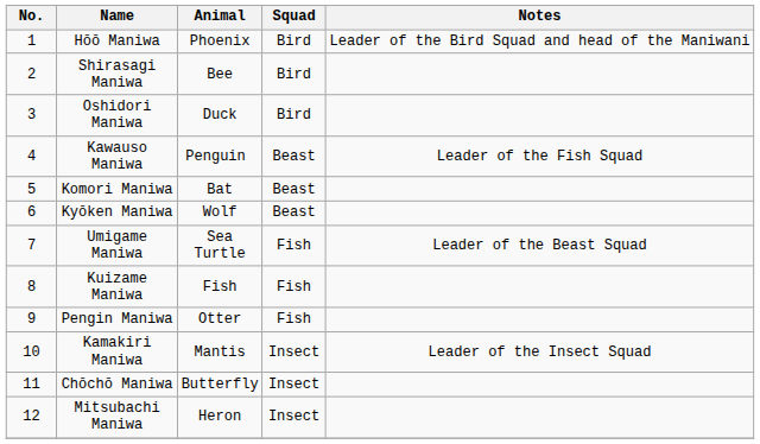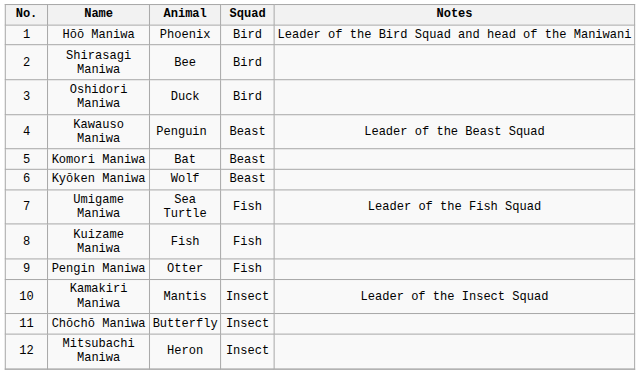Kawauso Maniwa | Notes: Leader of the Fish Squad -> Leader of the Beast Squad
Umigame Maniwa | Notes: Leader of the Beast Squad -> Leader of the Fish Squad
